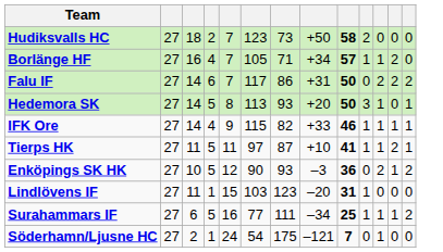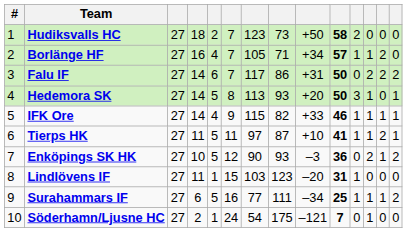+ column: # | 1 | 2 | 3 | 4 | 5 | 6 | 7 | 8 | 9 | 10
